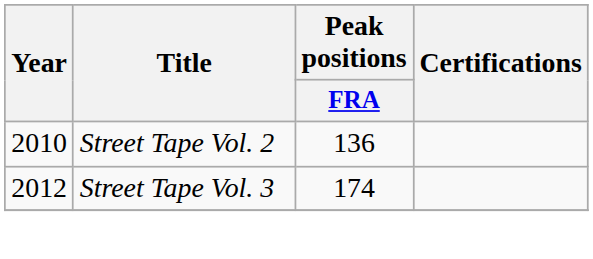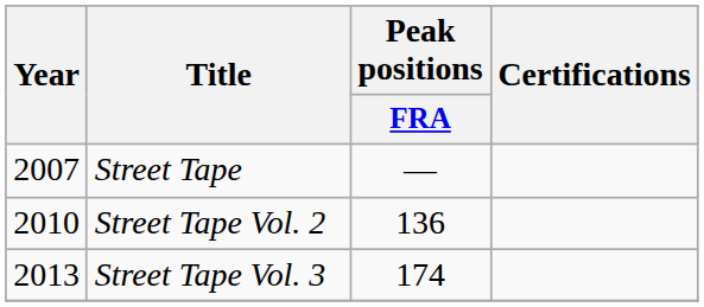+ row: 2007 | Street Tape | —
Street Tape Vol. 3 | Year: 2012 -> 2013
